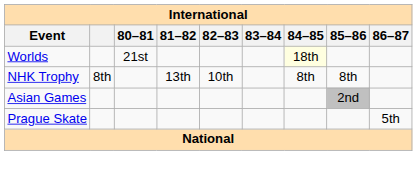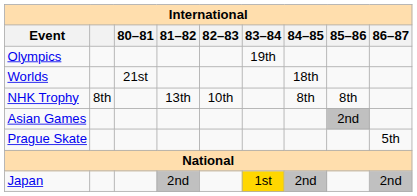+ row: Olympics | 19th
Worlds | 84–85: lightyellow background -> no background
+ row: Japan | 2nd | 1st | 2nd | 2nd
